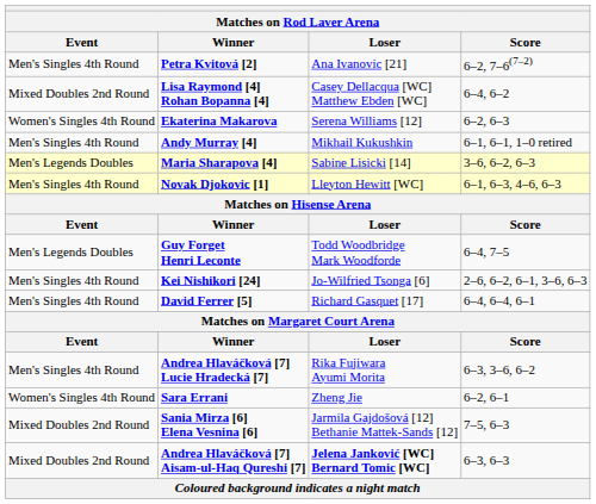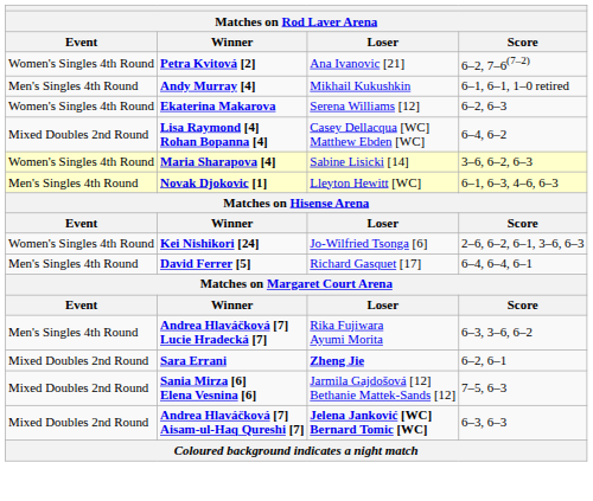Petra Kvitová [2] | Event: Men's Singles 4th Round -> Women's Singles 4th Round
rows swapped: Andy Murray [4] <-> Lisa Raymond [4] Rohan Bopanna [4]
Maria Sharapova [4] | Event: Men's Legends Doubles -> Women's Singles 4th Round
- row: Men's Legends Doubles | Guy Forget Henri Leconte | Todd Woodbridge Mark Woodforde | 6–4, 7–5
Kei Nishikori [24] | Event: Men's Singles 4th Round -> Women's Singles 4th Round
Sara Errani | Event: Women's Singles 4th Round -> Mixed Doubles 2nd Round
Sara Errani | Loser: normal -> bold
